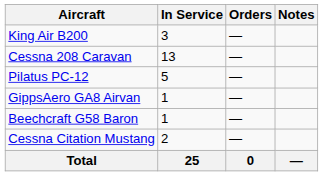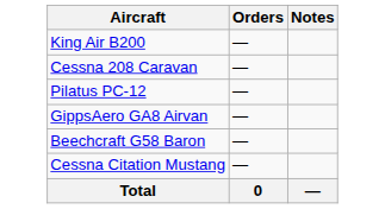- column: In Service | 3 | 13 | 5 | 1 | 1 | 2 | 25
